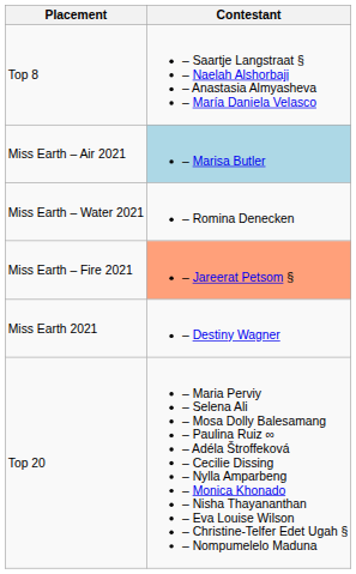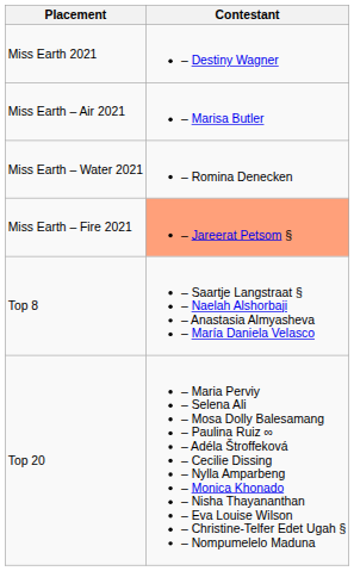rows swapped: Miss Earth 2021 <-> Top 8
Miss Earth – Air 2021 | Contestant: lightblue background -> no background
